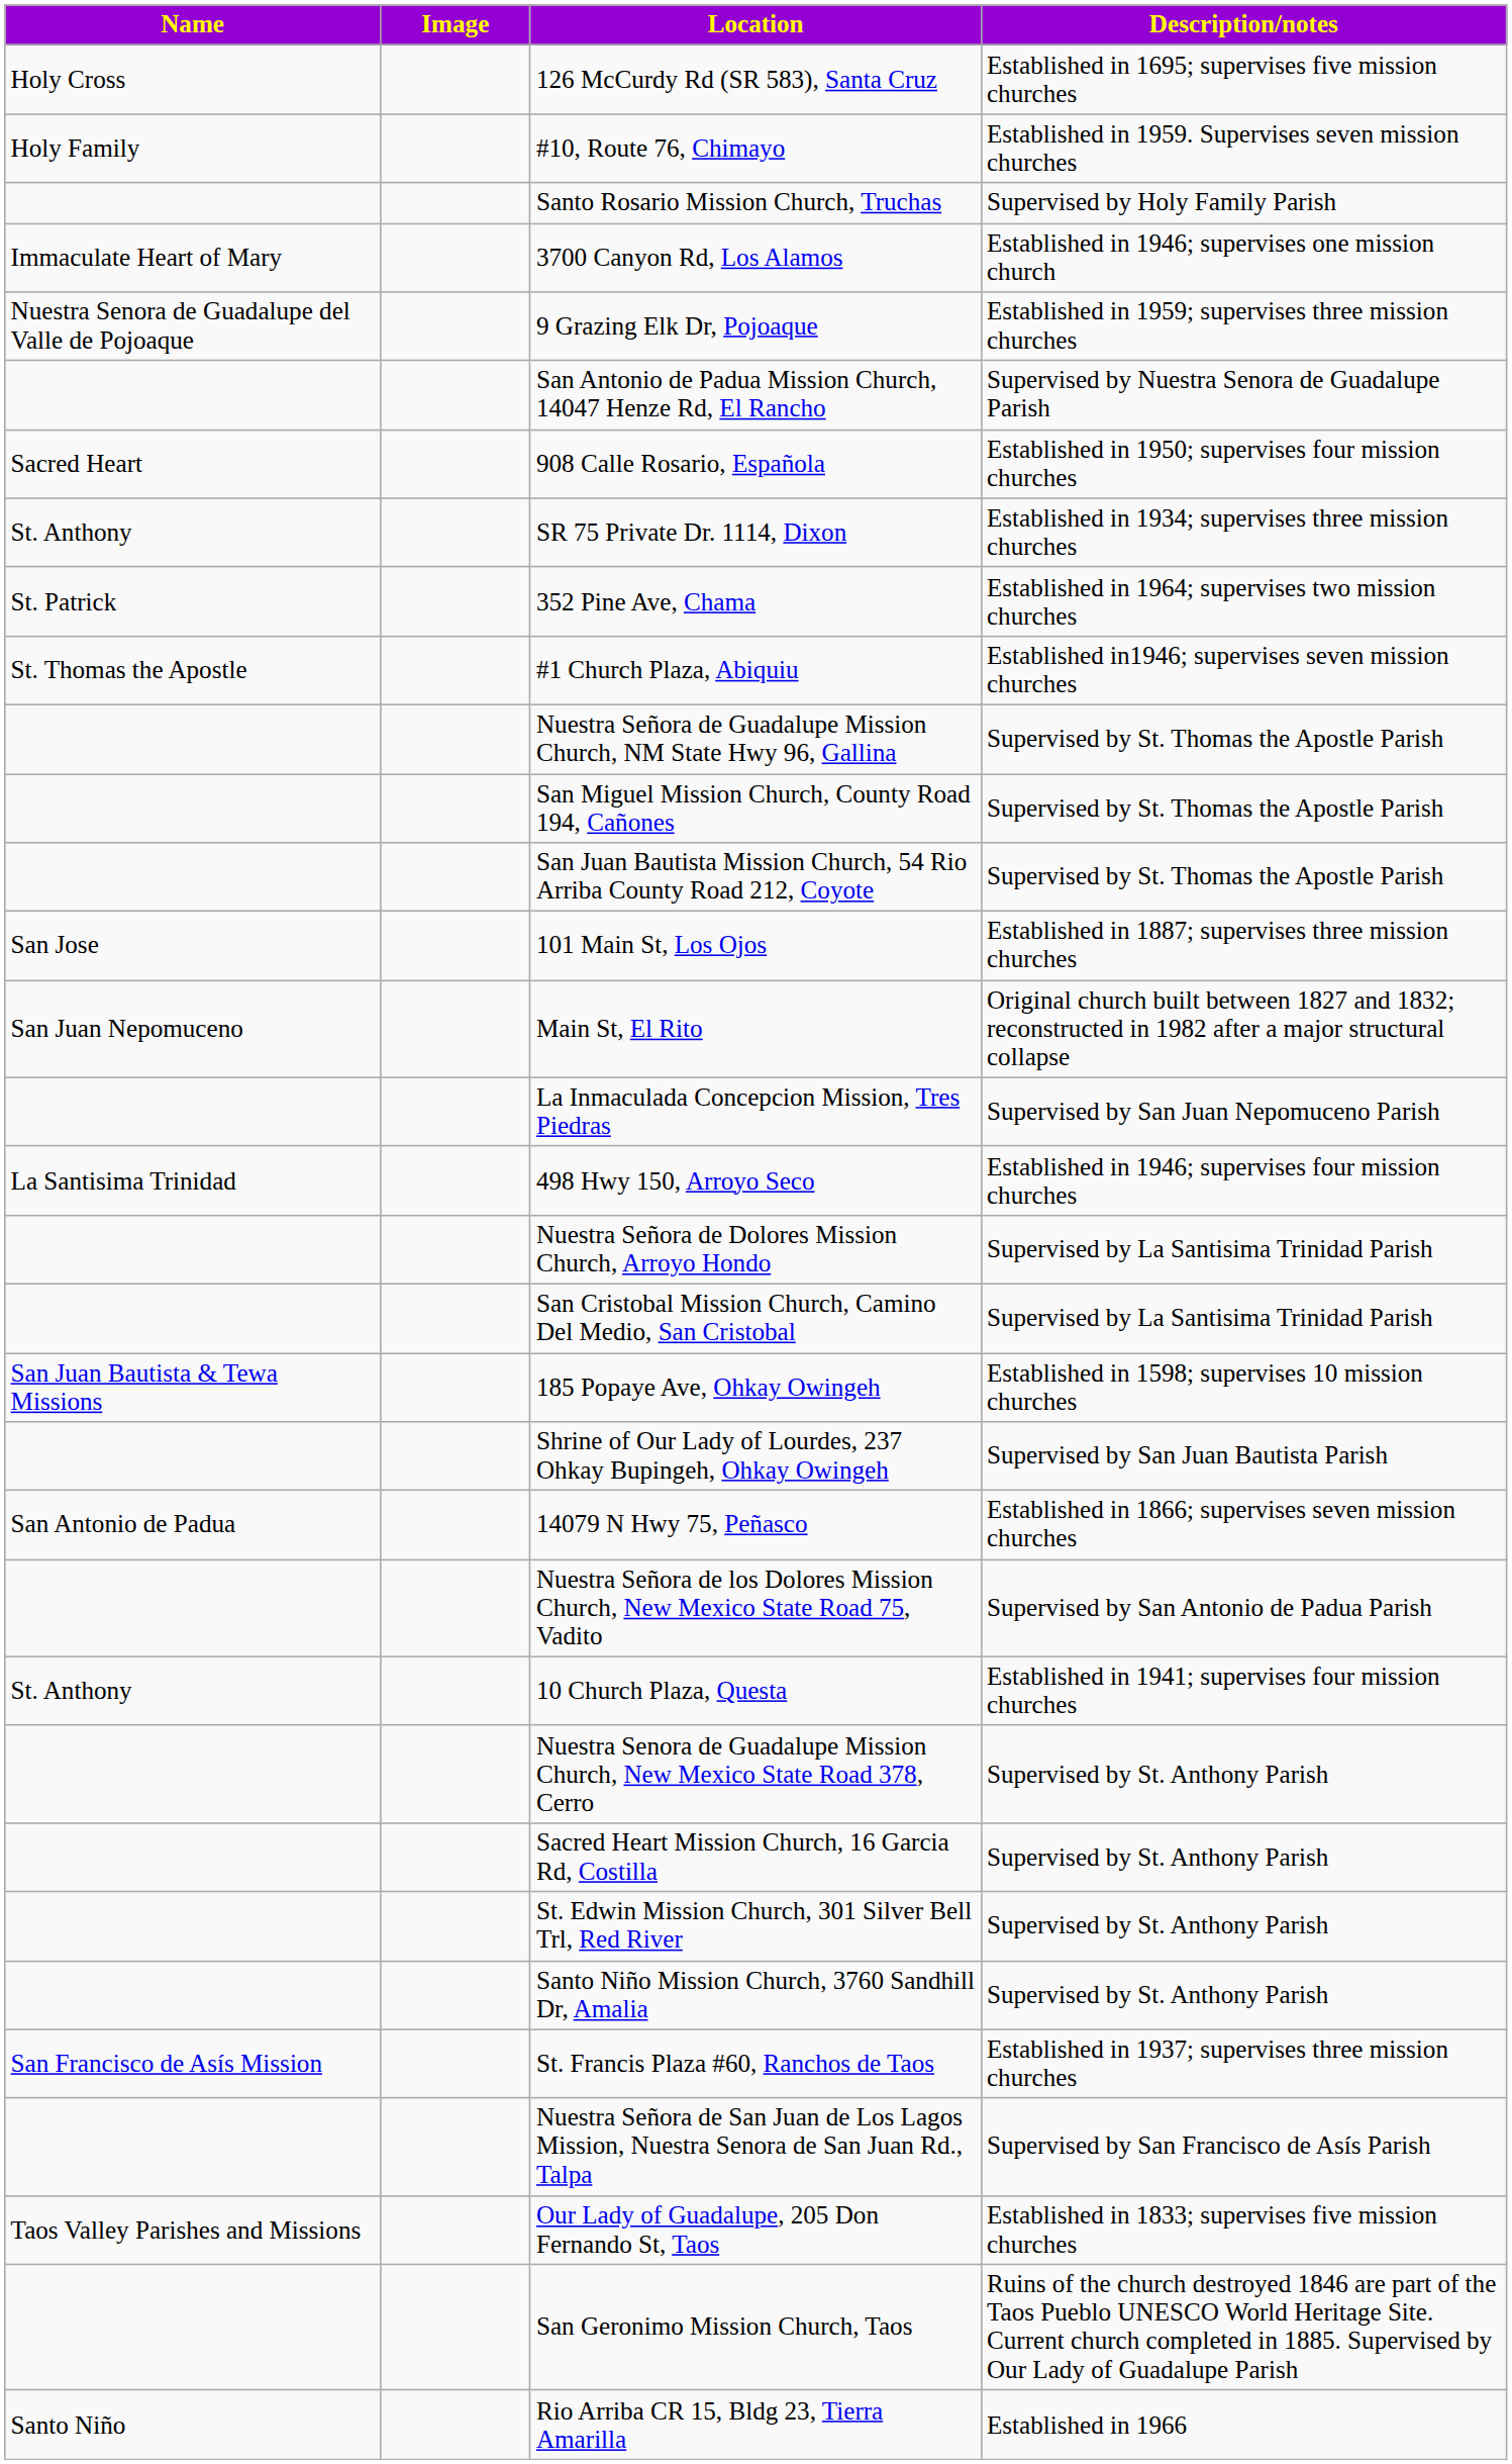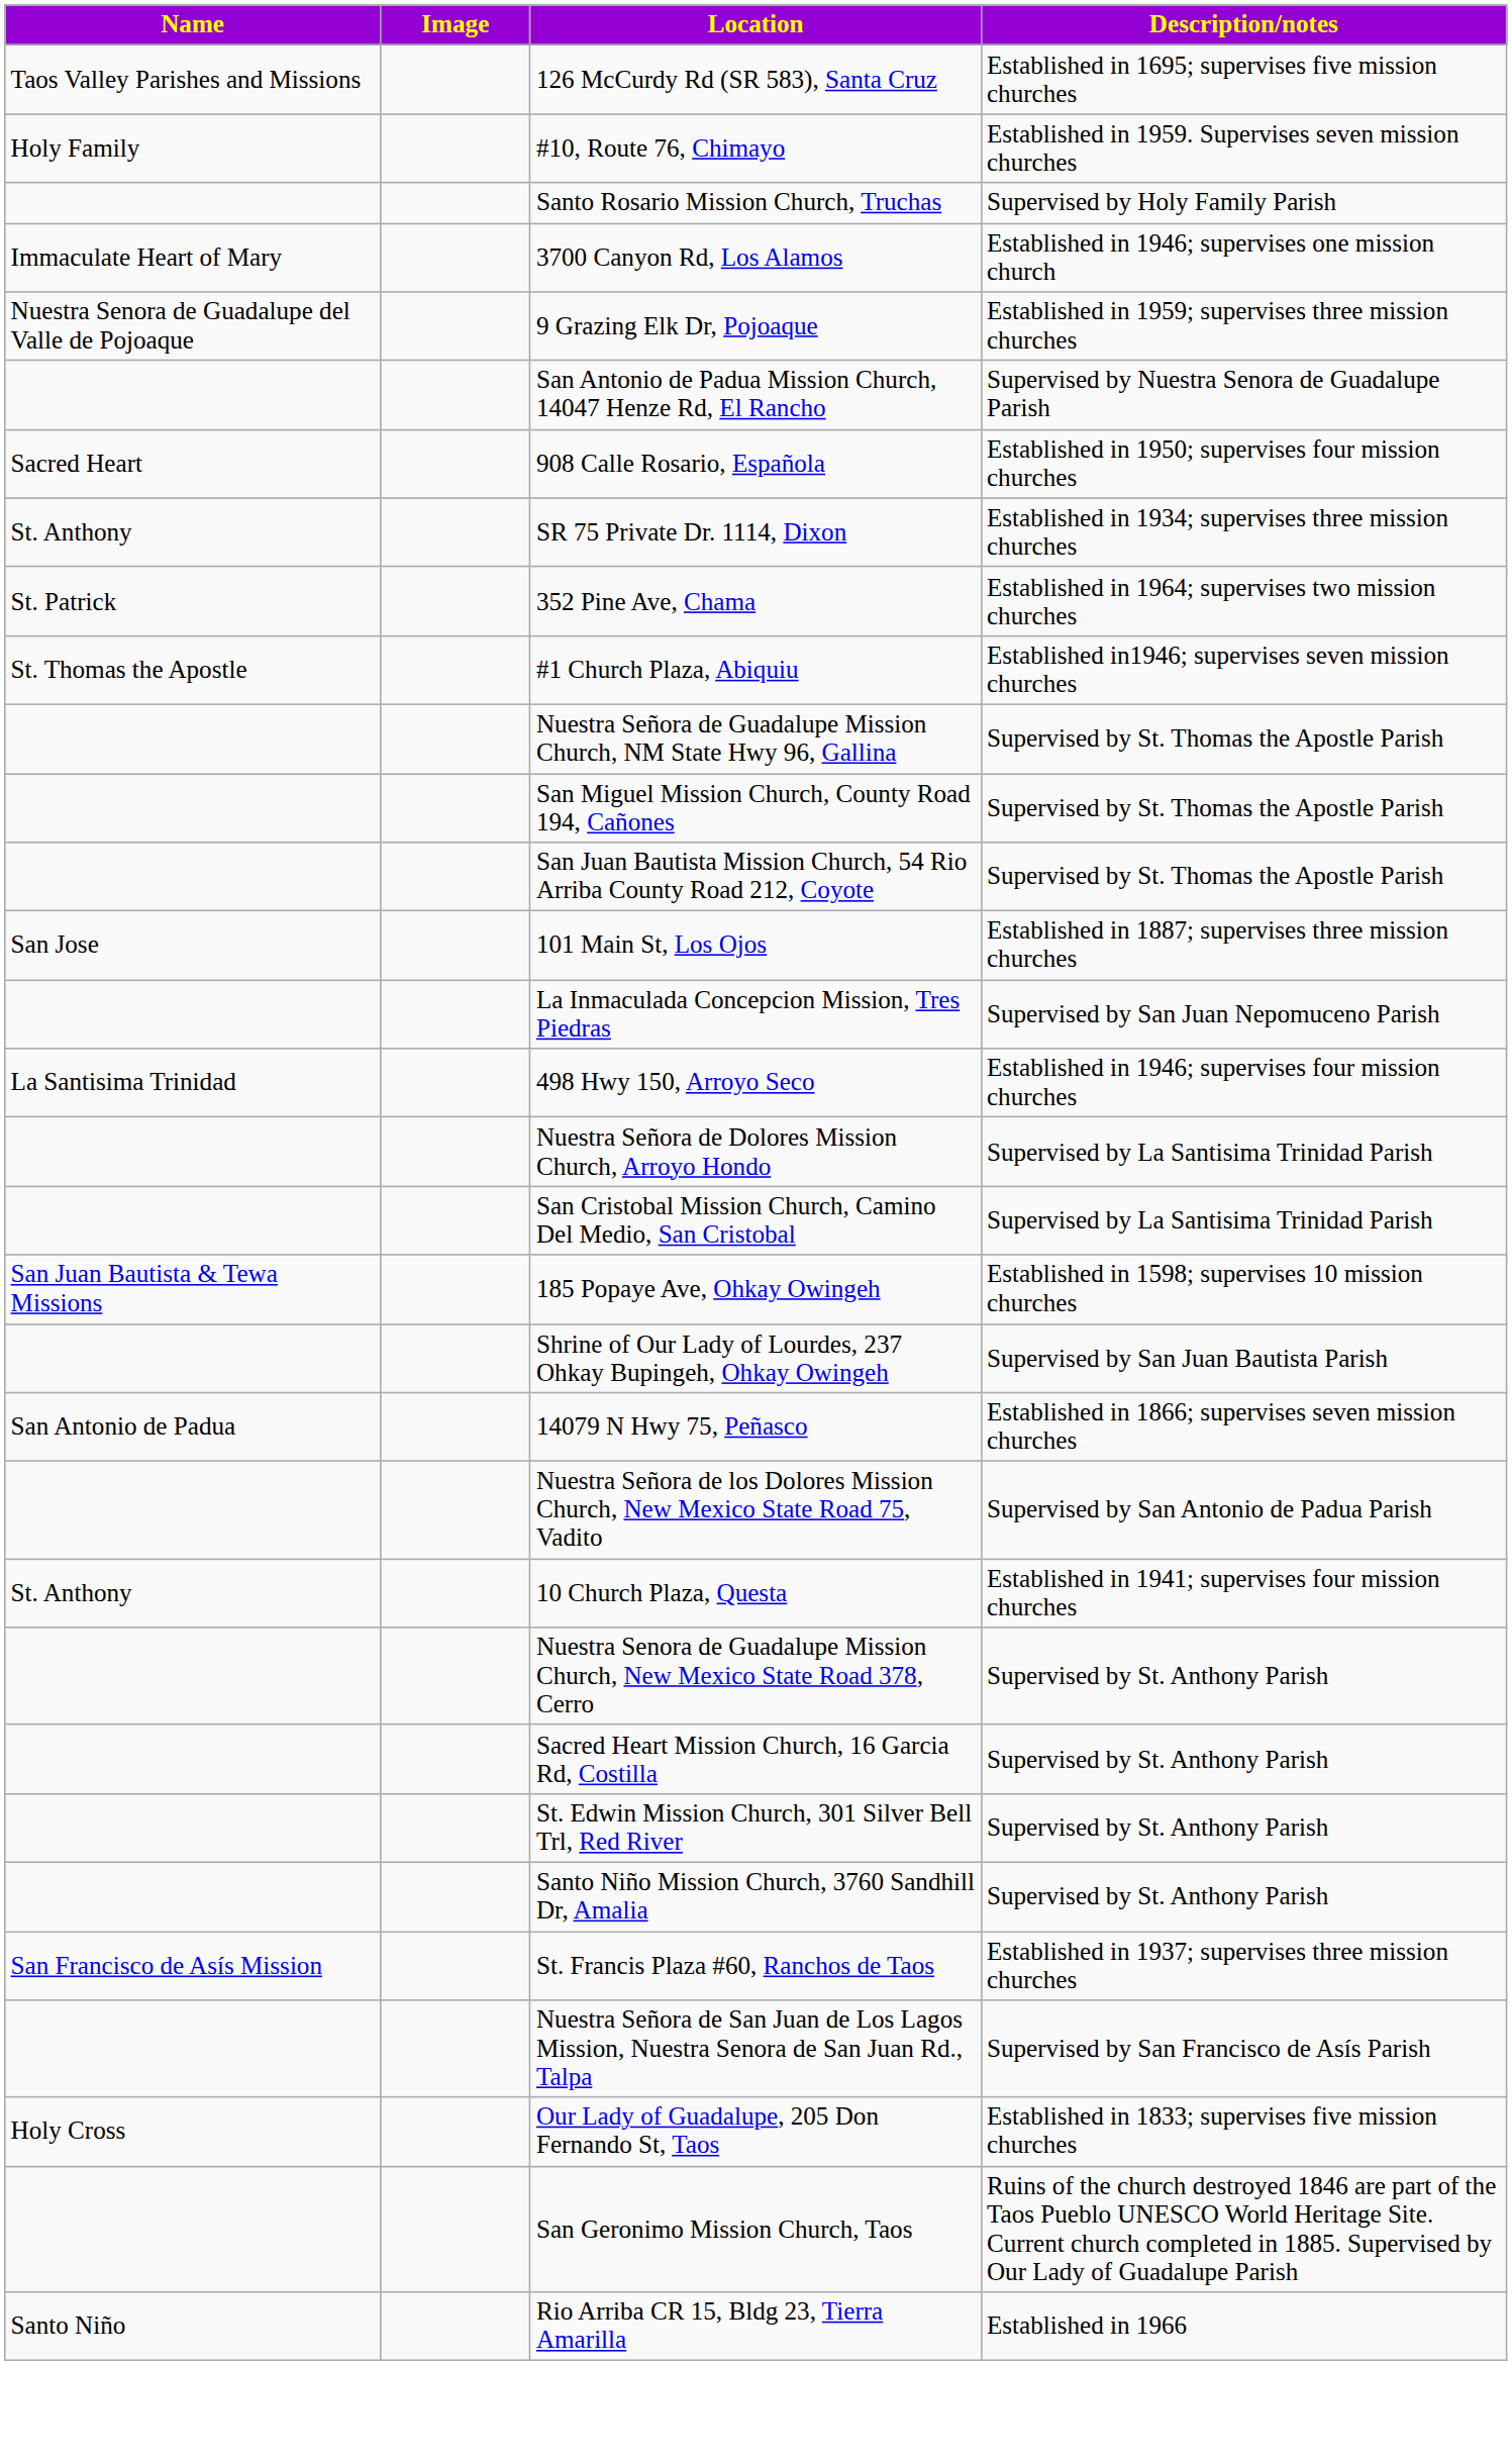126 McCurdy Rd (SR 583), Santa Cruz | Name: Holy Cross -> Taos Valley Parishes and Missions
- row: San Juan Nepomuceno | Main St, El Rito | Original church built between 1827 and 1832; reconstructed in 1982 after a major structural collapse
Our Lady of Guadalupe, 205 Don Fernando St, Taos | Name: Taos Valley Parishes and Missions -> Holy Cross
